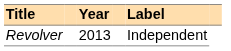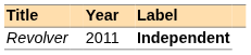Revolver | Year: 2013 -> 2011
Revolver | Label: normal -> bold
